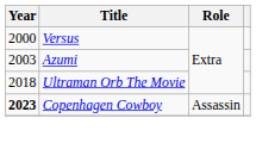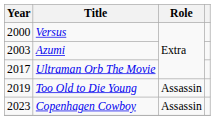Ultraman Orb The Movie | Year: 2018 -> 2017
+ row: 2019 | Too Old to Die Young | Assassin
Copenhagen Cowboy | Year: bold -> normal
